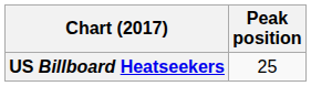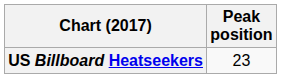US Billboard Heatseekers | Peak position: 25 -> 23
